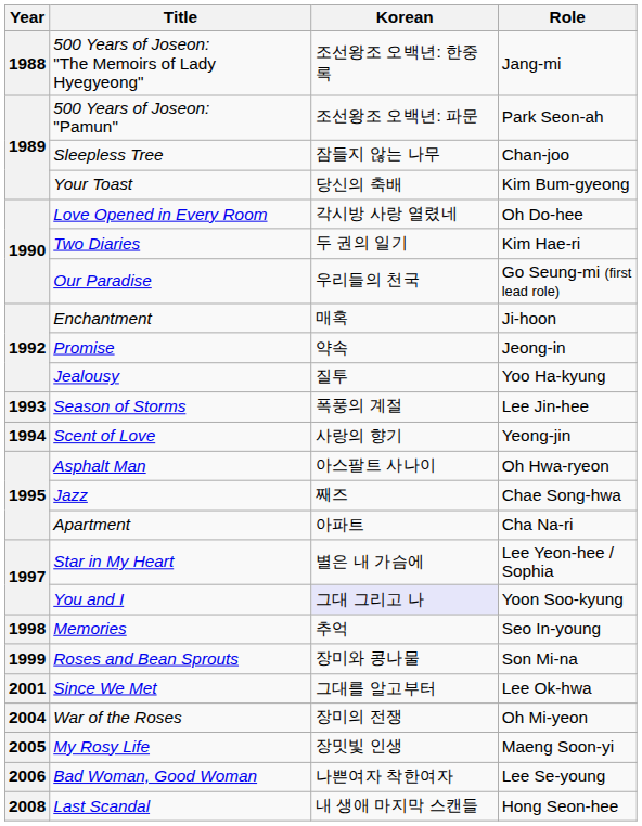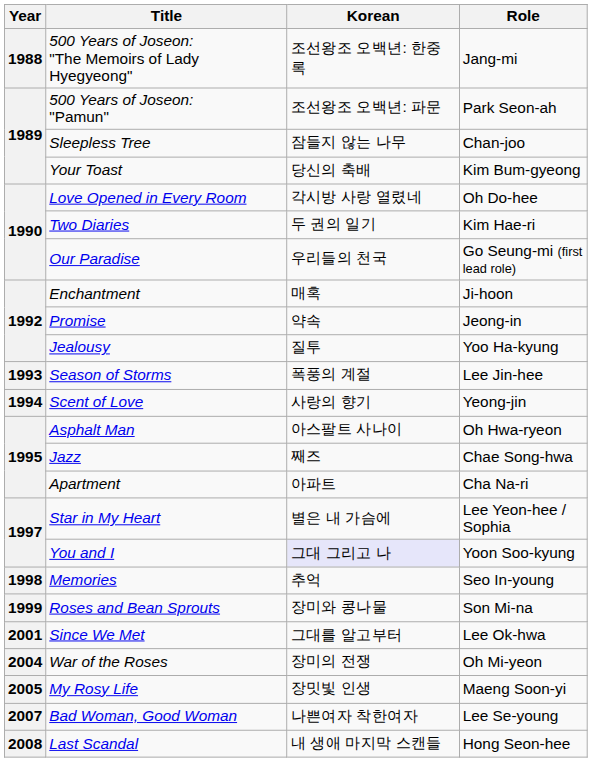Bad Woman, Good Woman | Year: 2006 -> 2007
